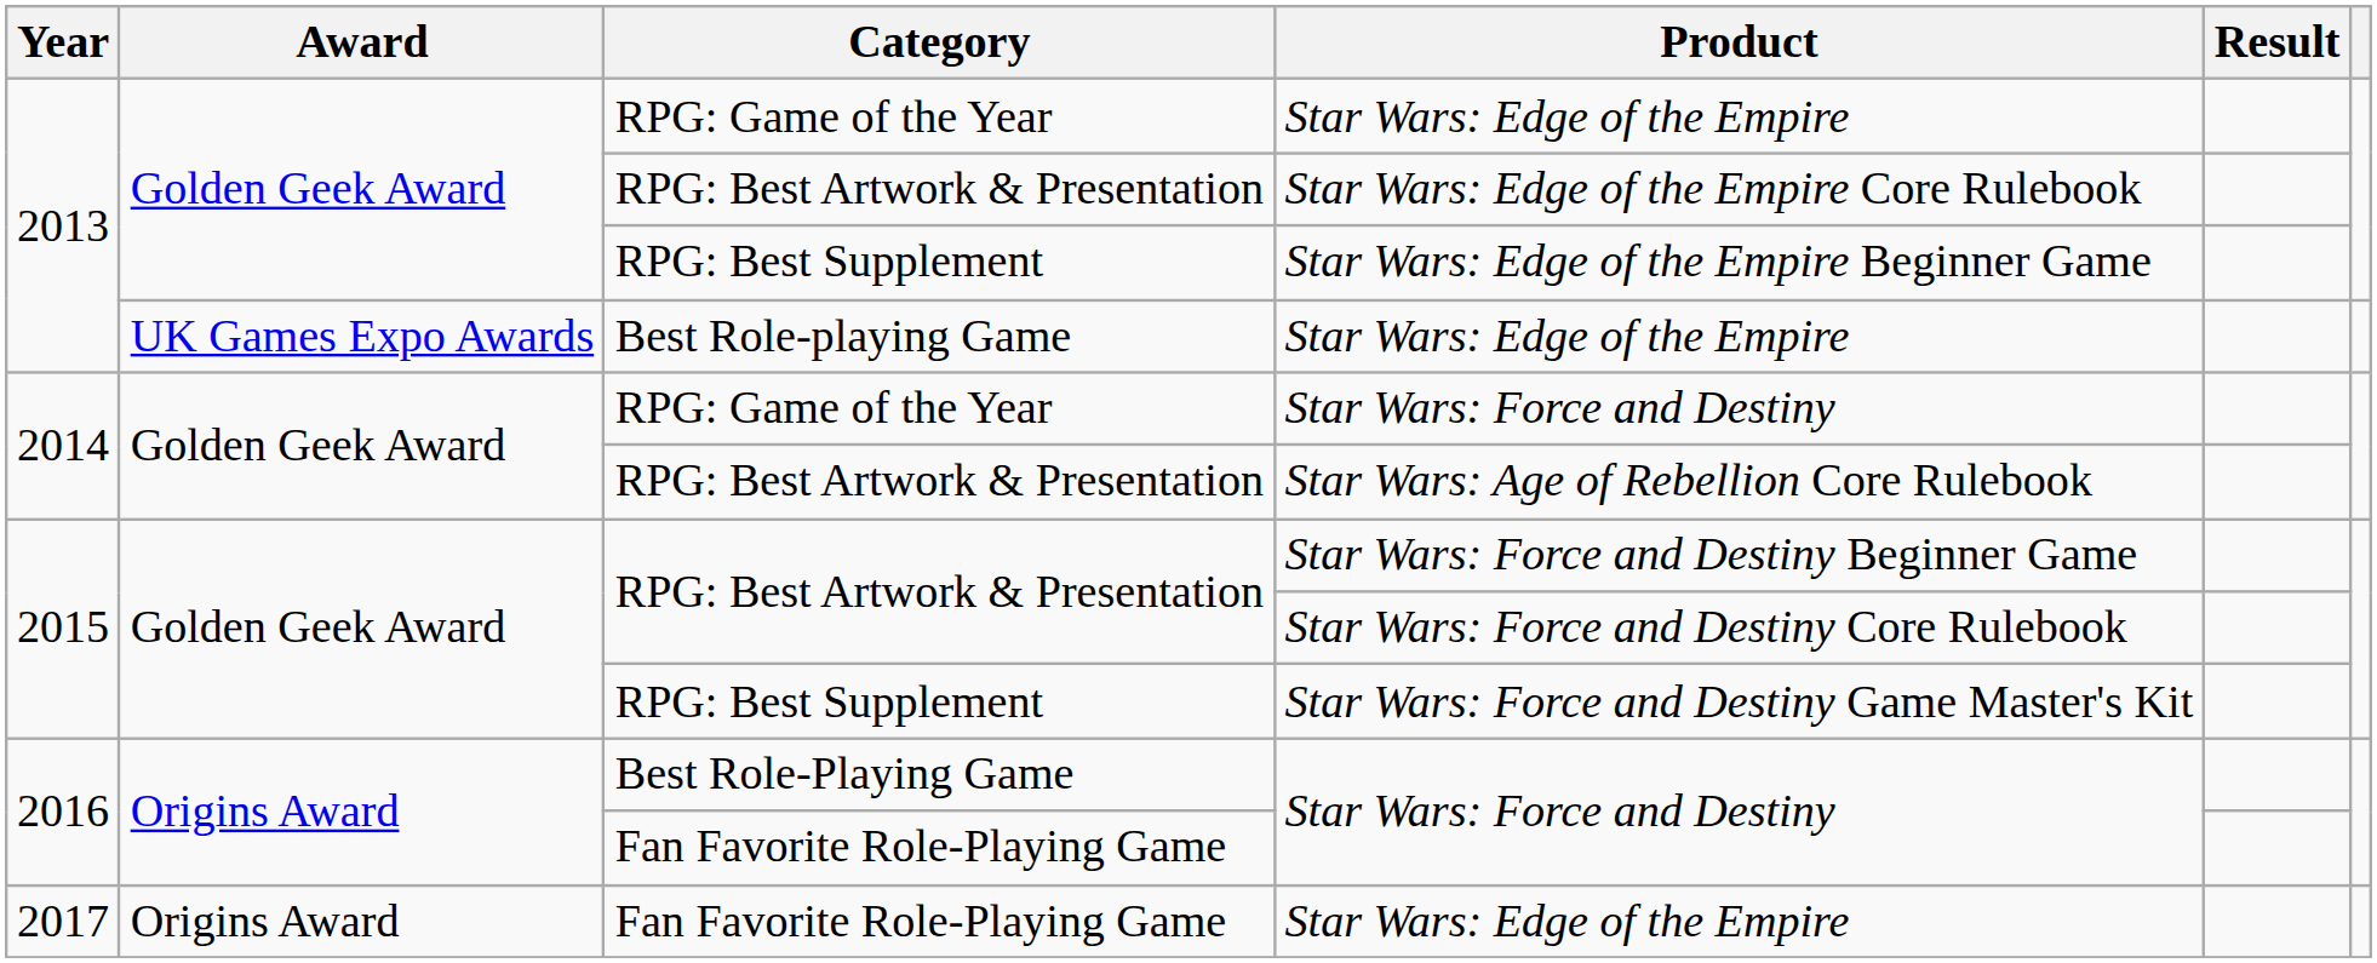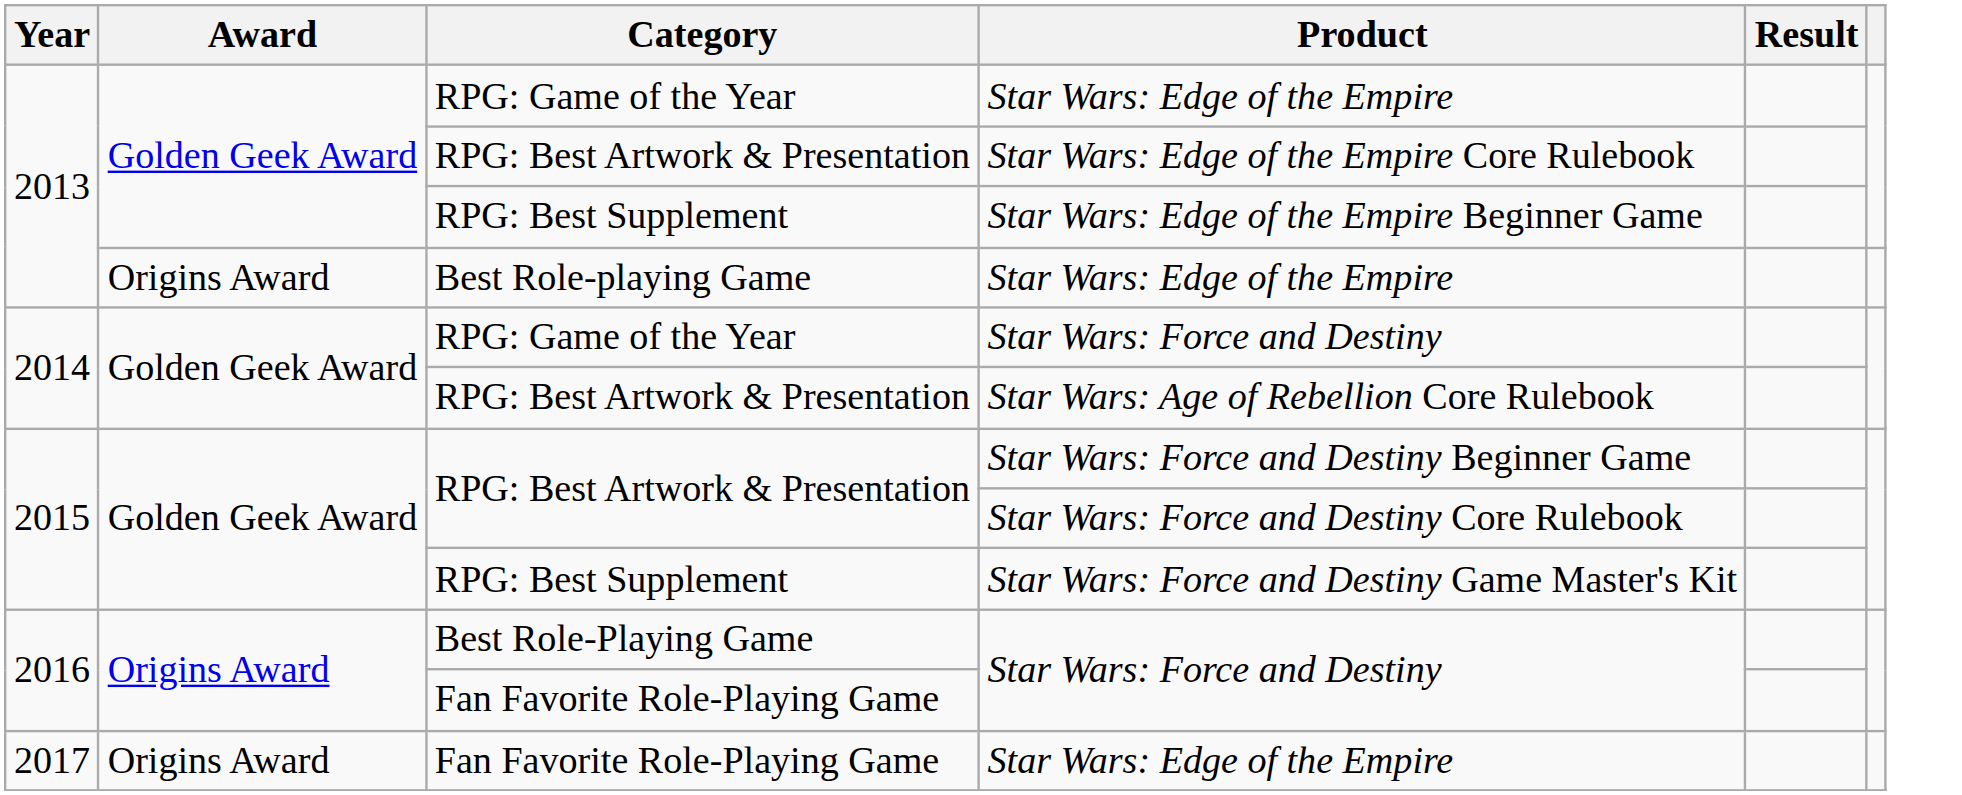Best Role-playing Game / Star Wars: Edge of the Empire | Award: UK Games Expo Awards -> Origins Award
